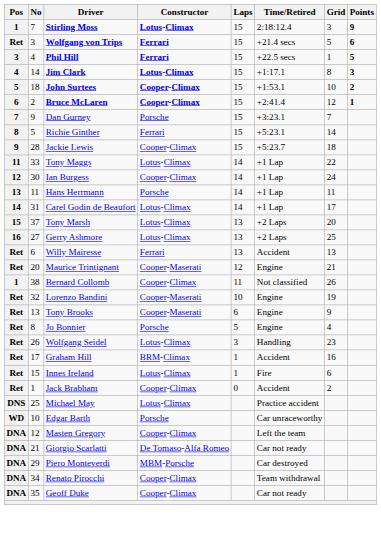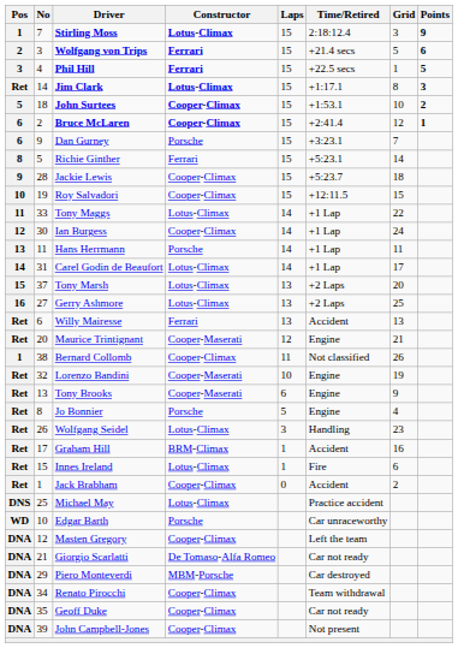Wolfgang von Trips | Pos: Ret -> 2
Jim Clark | Pos: 4 -> Ret
Dan Gurney | Pos: 7 -> 6
+ row: 10 | 19 | Roy Salvadori | Cooper-Climax | 15 | +12:11.5 | 15
+ row: DNA | 39 | John Campbell-Jones | Cooper-Climax | Not present
